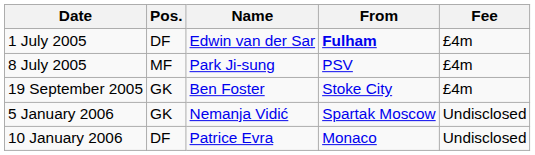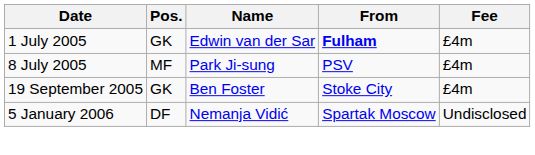1 July 2005 | Pos.: DF -> GK
5 January 2006 | Pos.: GK -> DF
- row: 10 January 2006 | DF | Patrice Evra | Monaco | Undisclosed
